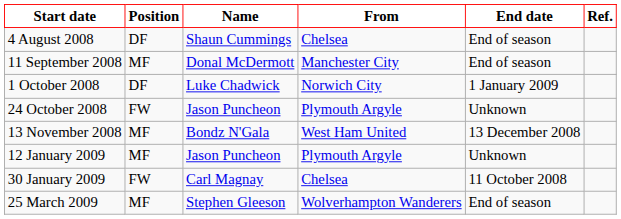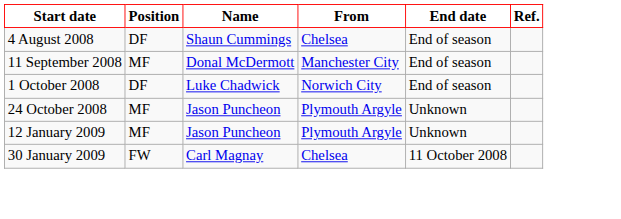1 October 2008 | End date: 1 January 2009 -> End of season
24 October 2008 | Position: FW -> MF
- row: 13 November 2008 | MF | Bondz N'Gala | West Ham United | 13 December 2008
- row: 25 March 2009 | MF | Stephen Gleeson | Wolverhampton Wanderers | End of season
